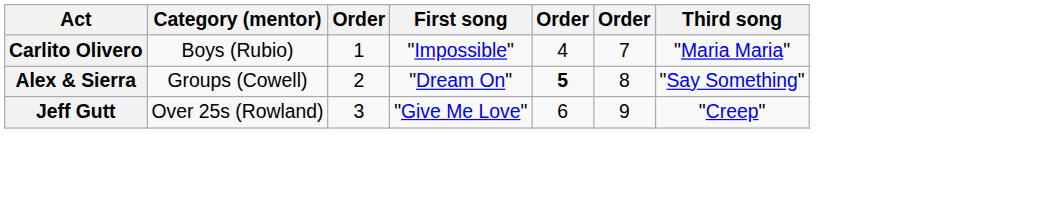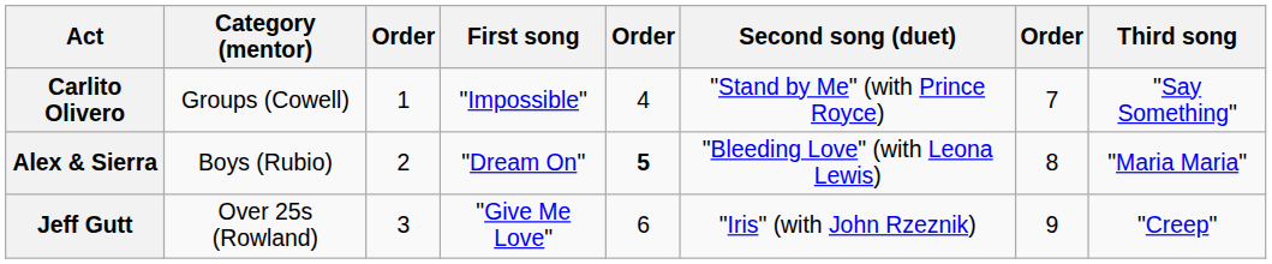+ column: Second song (duet) | "Stand by Me" (with Prince Royce) | "Bleeding Love" (with Leona Lewis) | "Iris" (with John Rzeznik)
Carlito Olivero | Category (mentor): Boys (Rubio) -> Groups (Cowell)
Carlito Olivero | Third song: "Maria Maria" -> "Say Something"
Alex & Sierra | Category (mentor): Groups (Cowell) -> Boys (Rubio)
Alex & Sierra | Third song: "Say Something" -> "Maria Maria"
